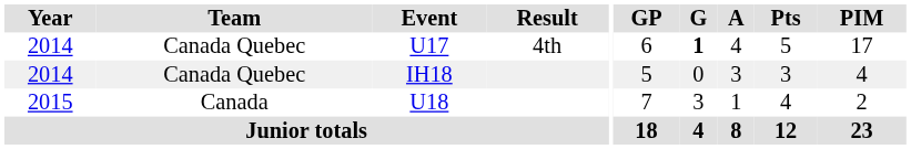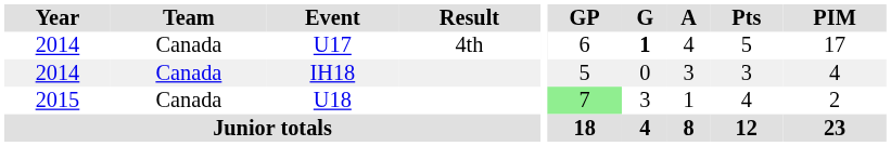U17 | Team: Canada Quebec -> Canada
IH18 | Team: Canada Quebec -> Canada
U18 | GP: no background -> lightgreen background
